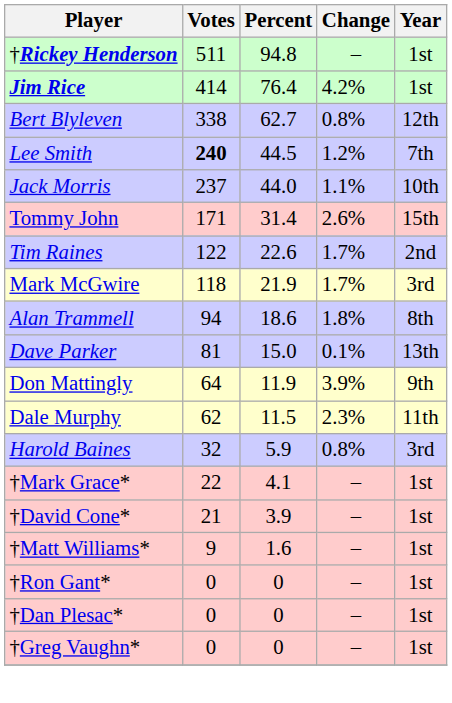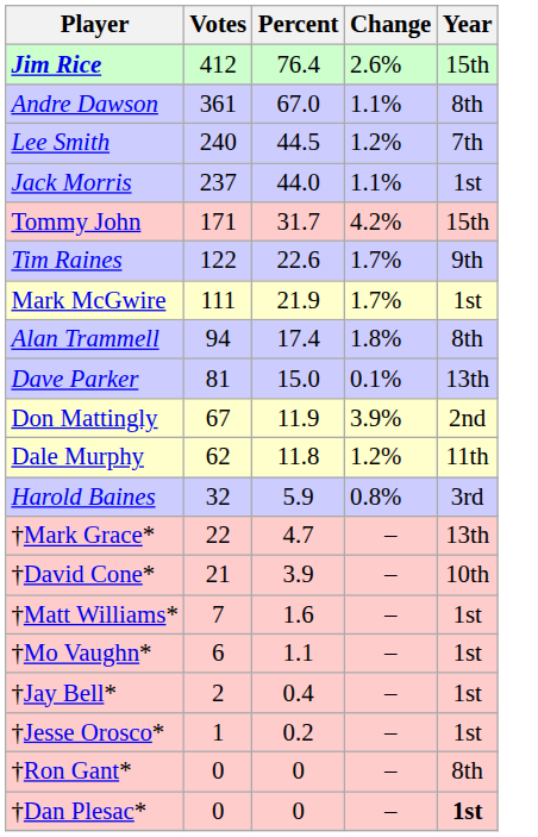- row: †Rickey Henderson | 511 | 94.8 | – | 1st
Jim Rice | Votes: 414 -> 412
Jim Rice | Change: 4.2% -> 2.6%
Jim Rice | Year: 1st -> 15th
+ row: Andre Dawson | 361 | 67.0 | 1.1% | 8th
- row: Bert Blyleven | 338 | 62.7 | 0.8% | 12th
Lee Smith | Votes: bold -> normal
Jack Morris | Year: 10th -> 1st
Tommy John | Percent: 31.4 -> 31.7
Tommy John | Change: 2.6% -> 4.2%
Tim Raines | Year: 2nd -> 9th
Mark McGwire | Votes: 118 -> 111
Mark McGwire | Year: 3rd -> 1st
Alan Trammell | Percent: 18.6 -> 17.4
Don Mattingly | Votes: 64 -> 67
Don Mattingly | Year: 9th -> 2nd
Dale Murphy | Percent: 11.5 -> 11.8
Dale Murphy | Change: 2.3% -> 1.2%
†Mark Grace* | Percent: 4.1 -> 4.7
†Mark Grace* | Year: 1st -> 13th
†David Cone* | Year: 1st -> 10th
†Matt Williams* | Votes: 9 -> 7
+ row: †Mo Vaughn* | 6 | 1.1 | – | 1st
+ row: †Jay Bell* | 2 | 0.4 | – | 1st
+ row: †Jesse Orosco* | 1 | 0.2 | – | 1st
†Ron Gant* | Year: 1st -> 8th
†Dan Plesac* | Year: normal -> bold
- row: †Greg Vaughn* | 0 | 0 | – | 1st
